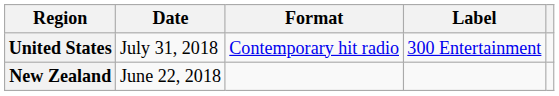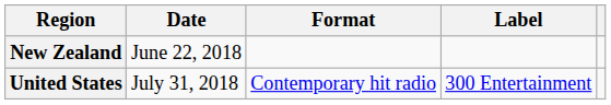rows swapped: New Zealand <-> United States
